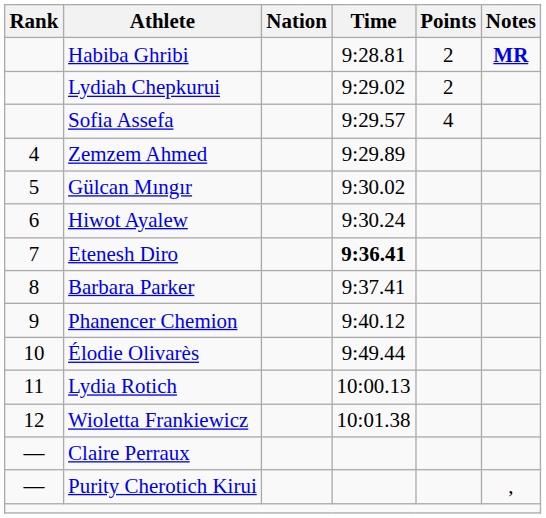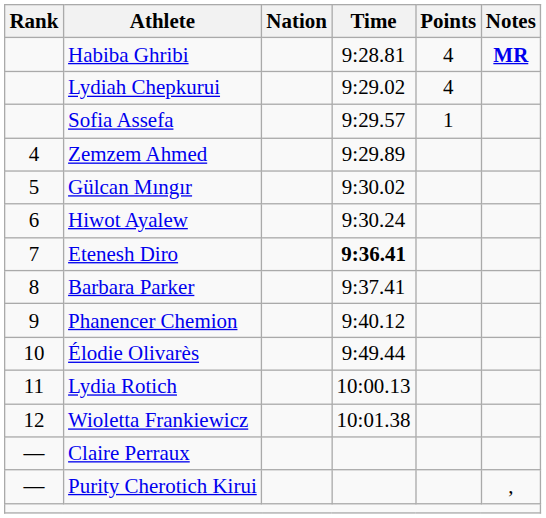Habiba Ghribi | Points: 2 -> 4
Lydiah Chepkurui | Points: 2 -> 4
Sofia Assefa | Points: 4 -> 1
